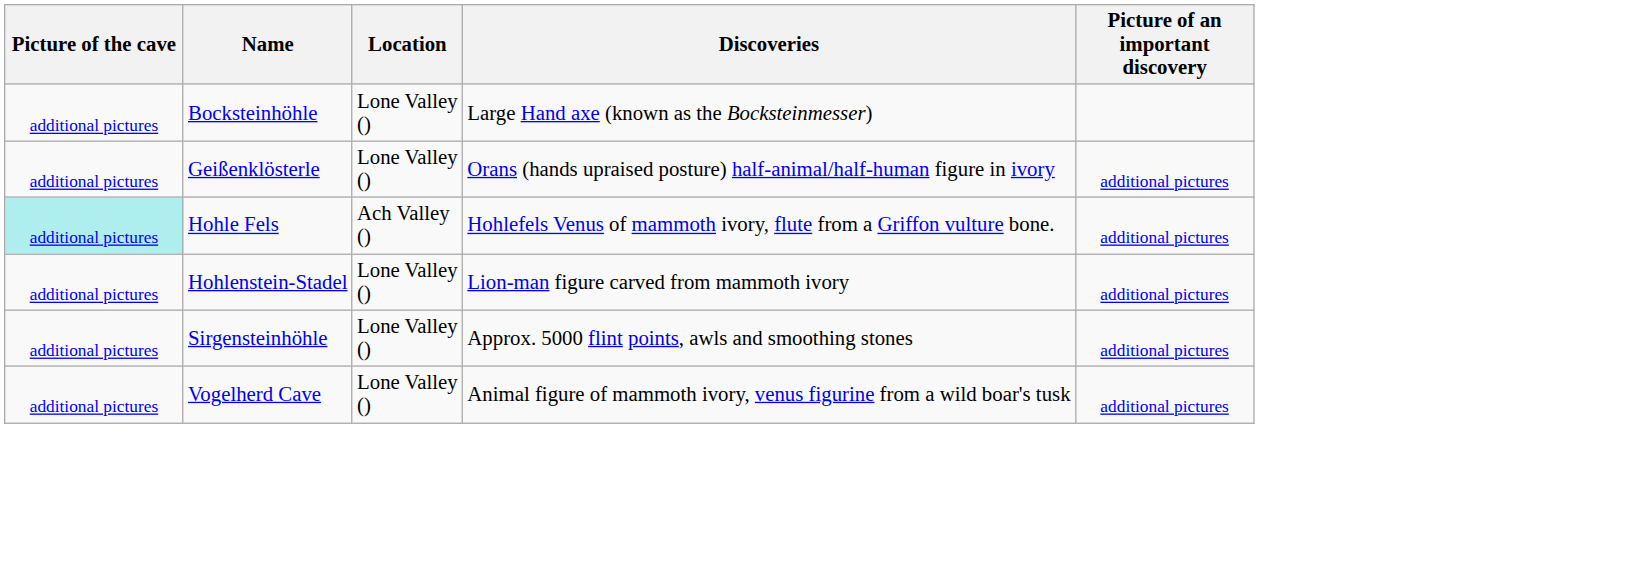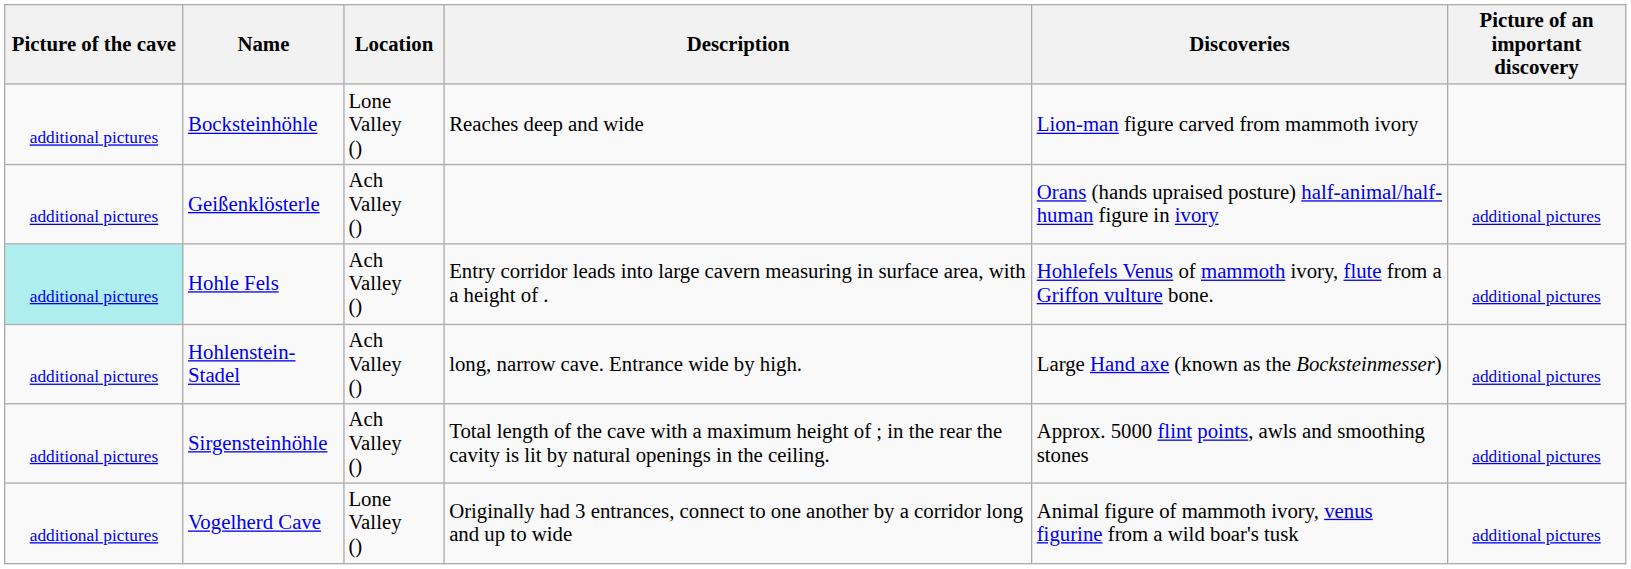+ column: Description | Reaches deep and wide | Entry corridor leads into large cavern measuring in surface area, with a height of . | long, narrow cave. Entrance wide by high. | Total length of the cave with a maximum height of ; in the rear the cavity is lit by natural openings in the ceiling. | Originally had 3 entrances, connect to one another by a corridor long and up to wide
Bocksteinhöhle | Discoveries: Large Hand axe (known as the Bocksteinmesser) -> Lion-man figure carved from mammoth ivory
Geißenklösterle | Location: Lone Valley () -> Ach Valley ()
Hohlenstein-Stadel | Location: Lone Valley () -> Ach Valley ()
Hohlenstein-Stadel | Discoveries: Lion-man figure carved from mammoth ivory -> Large Hand axe (known as the Bocksteinmesser)
Sirgensteinhöhle | Location: Lone Valley () -> Ach Valley ()
